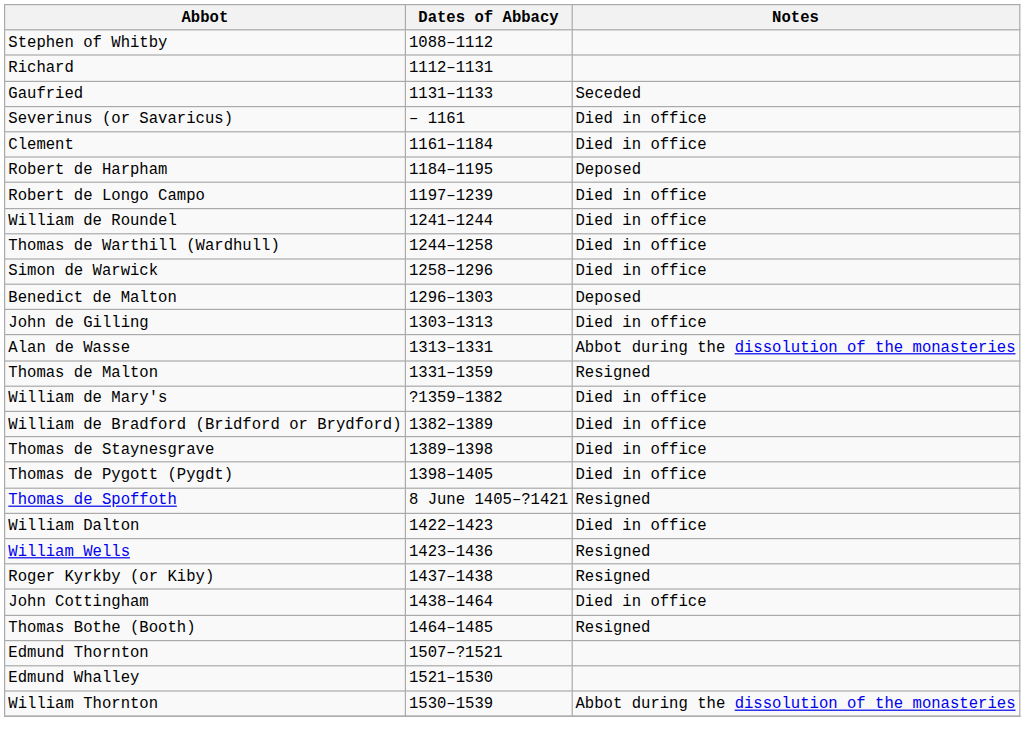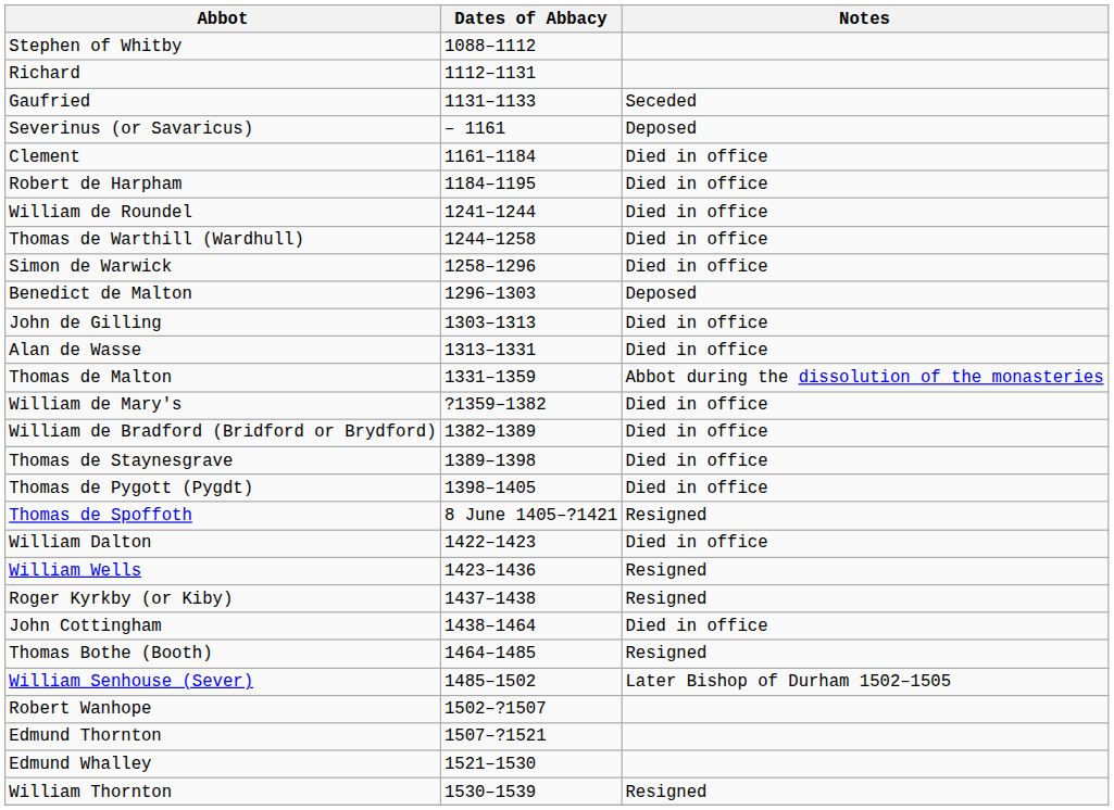Severinus (or Savaricus) | Notes: Died in office -> Deposed
Robert de Harpham | Notes: Deposed -> Died in office
- row: Robert de Longo Campo | 1197–1239 | Died in office
Alan de Wasse | Notes: Abbot during the dissolution of the monasteries -> Died in office
Thomas de Malton | Notes: Resigned -> Abbot during the dissolution of the monasteries
+ row: William Senhouse (Sever) | 1485–1502 | Later Bishop of Durham 1502–1505
+ row: Robert Wanhope | 1502–?1507
William Thornton | Notes: Abbot during the dissolution of the monasteries -> Resigned
